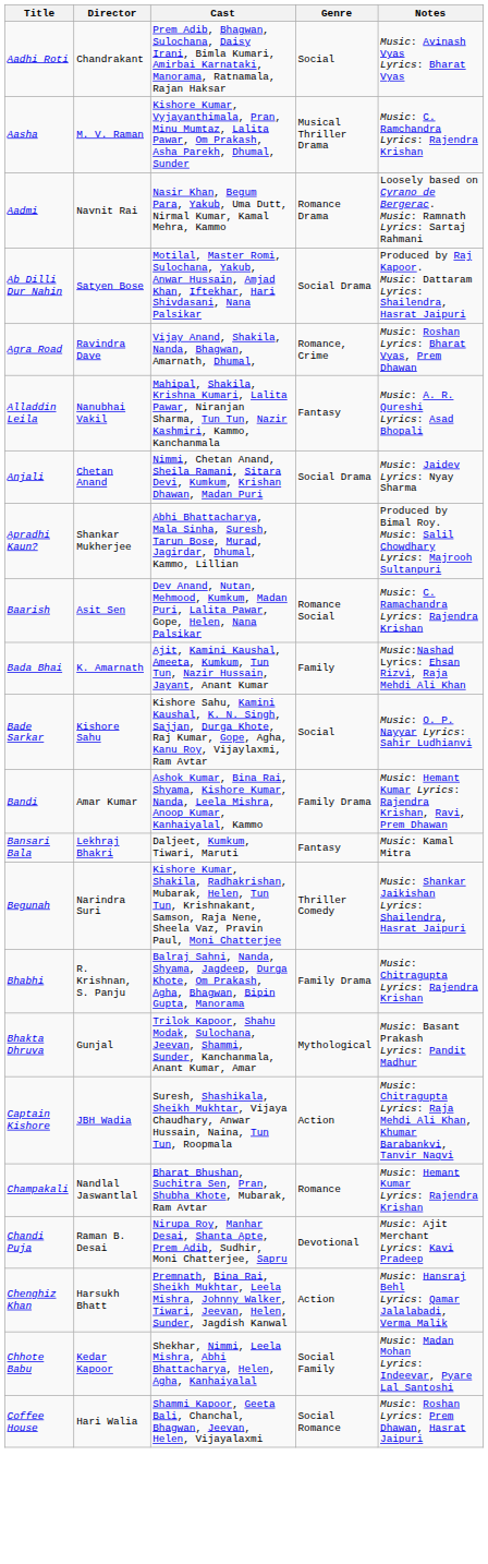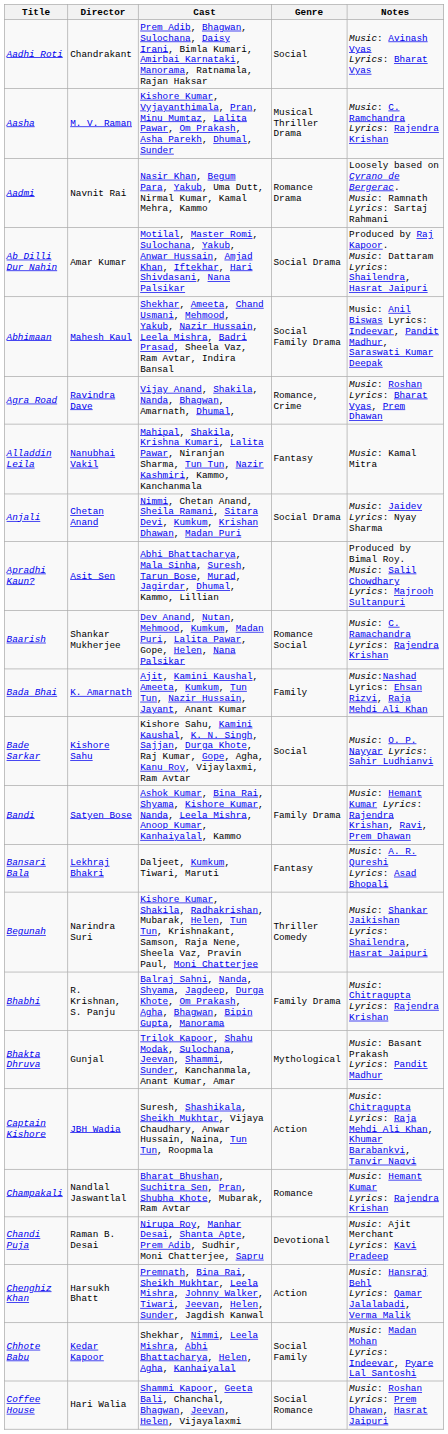Ab Dilli Dur Nahin | Director: Satyen Bose -> Amar Kumar
+ row: Abhimaan | Mahesh Kaul | Shekhar, Ameeta, Chand Usmani, Mehmood, Yakub, Nazir Hussain, Leela Mishra, Badri Prasad, Sheela Vaz, Ram Avtar, Indira Bansal | Social Family Drama | Music: Anil Biswas Lyrics: Indeevar, Pandit Madhur, Saraswati Kumar Deepak
Alladdin Leila | Notes: Music: A. R. Qureshi Lyrics: Asad Bhopali -> Music: Kamal Mitra
Apradhi Kaun? | Director: Shankar Mukherjee -> Asit Sen
Baarish | Director: Asit Sen -> Shankar Mukherjee
Bandi | Director: Amar Kumar -> Satyen Bose
Bansari Bala | Notes: Music: Kamal Mitra -> Music: A. R. Qureshi Lyrics: Asad Bhopali
